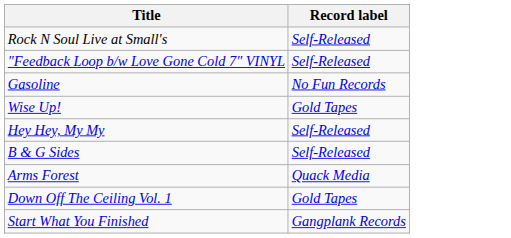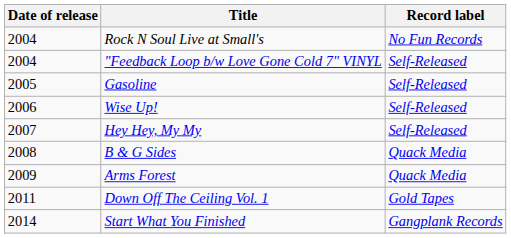+ column: Date of release | 2004 | 2004 | 2005 | 2006 | 2007 | 2008 | 2009 | 2011 | 2014
Rock N Soul Live at Small's | Record label: Self-Released -> No Fun Records
Gasoline | Record label: No Fun Records -> Self-Released
Wise Up! | Record label: Gold Tapes -> Self-Released
B & G Sides | Record label: Self-Released -> Quack Media
